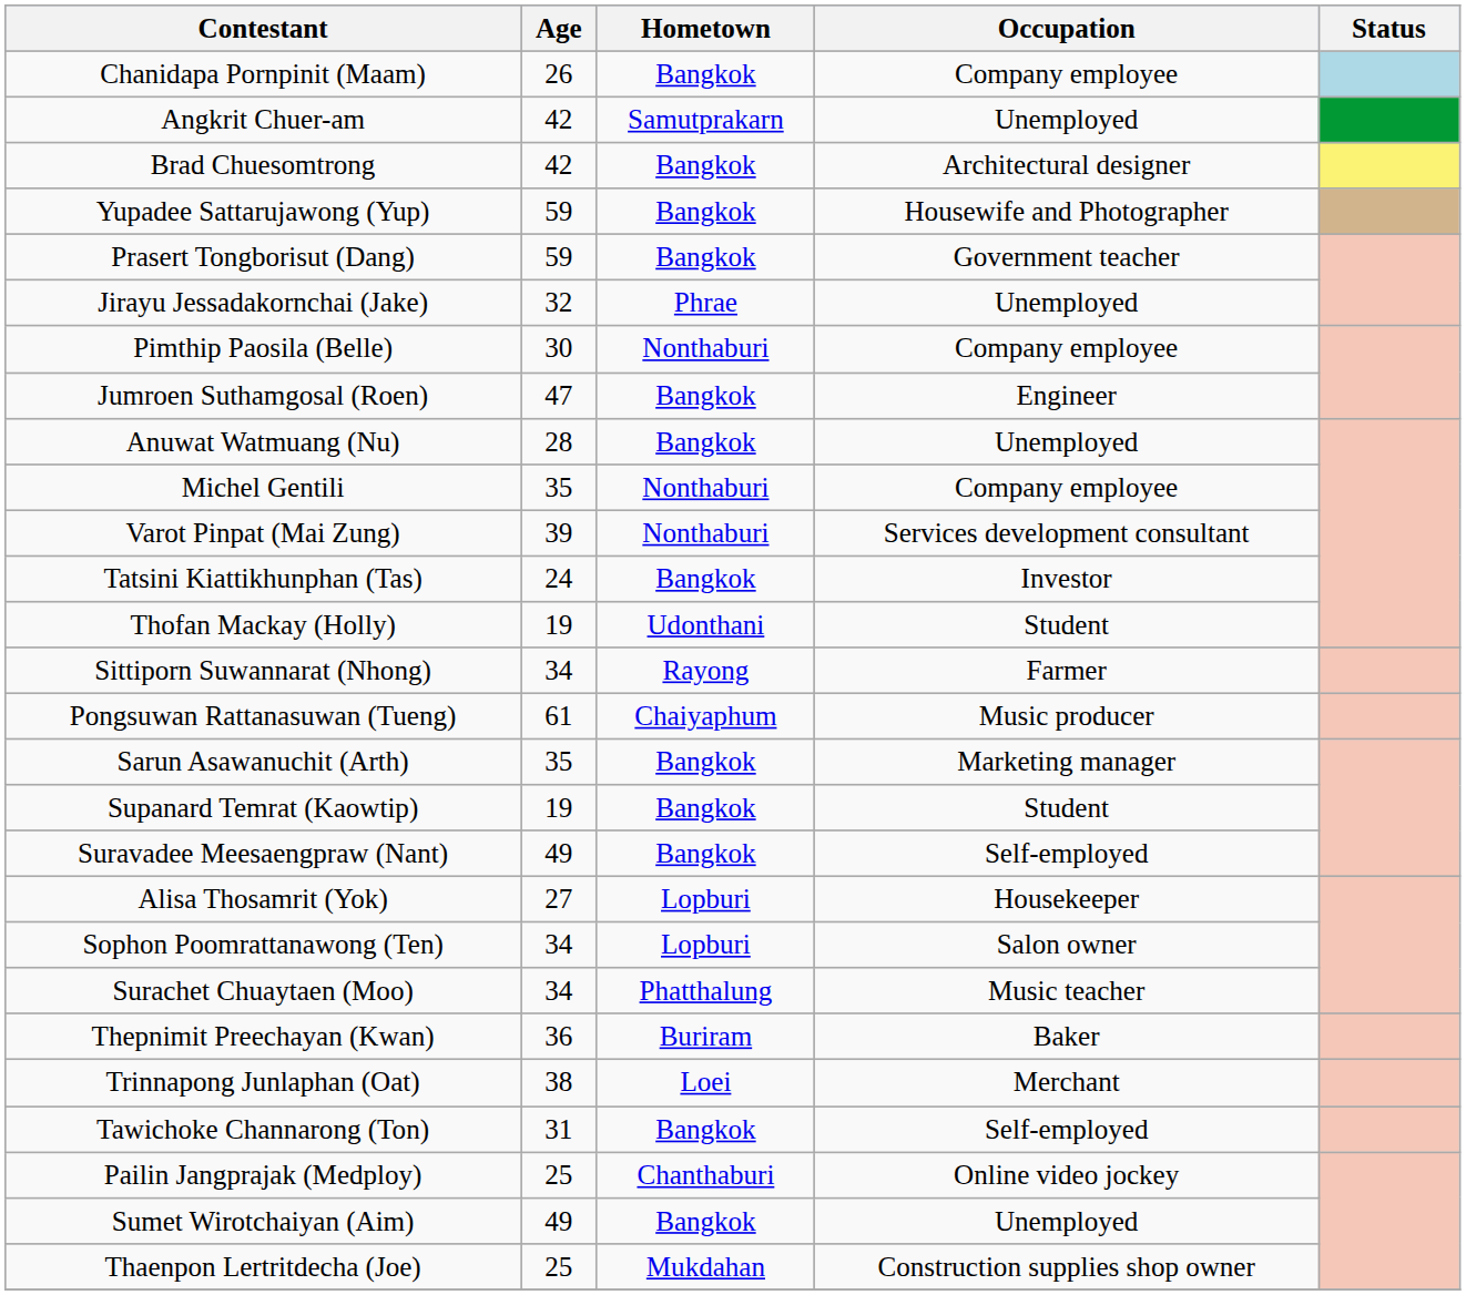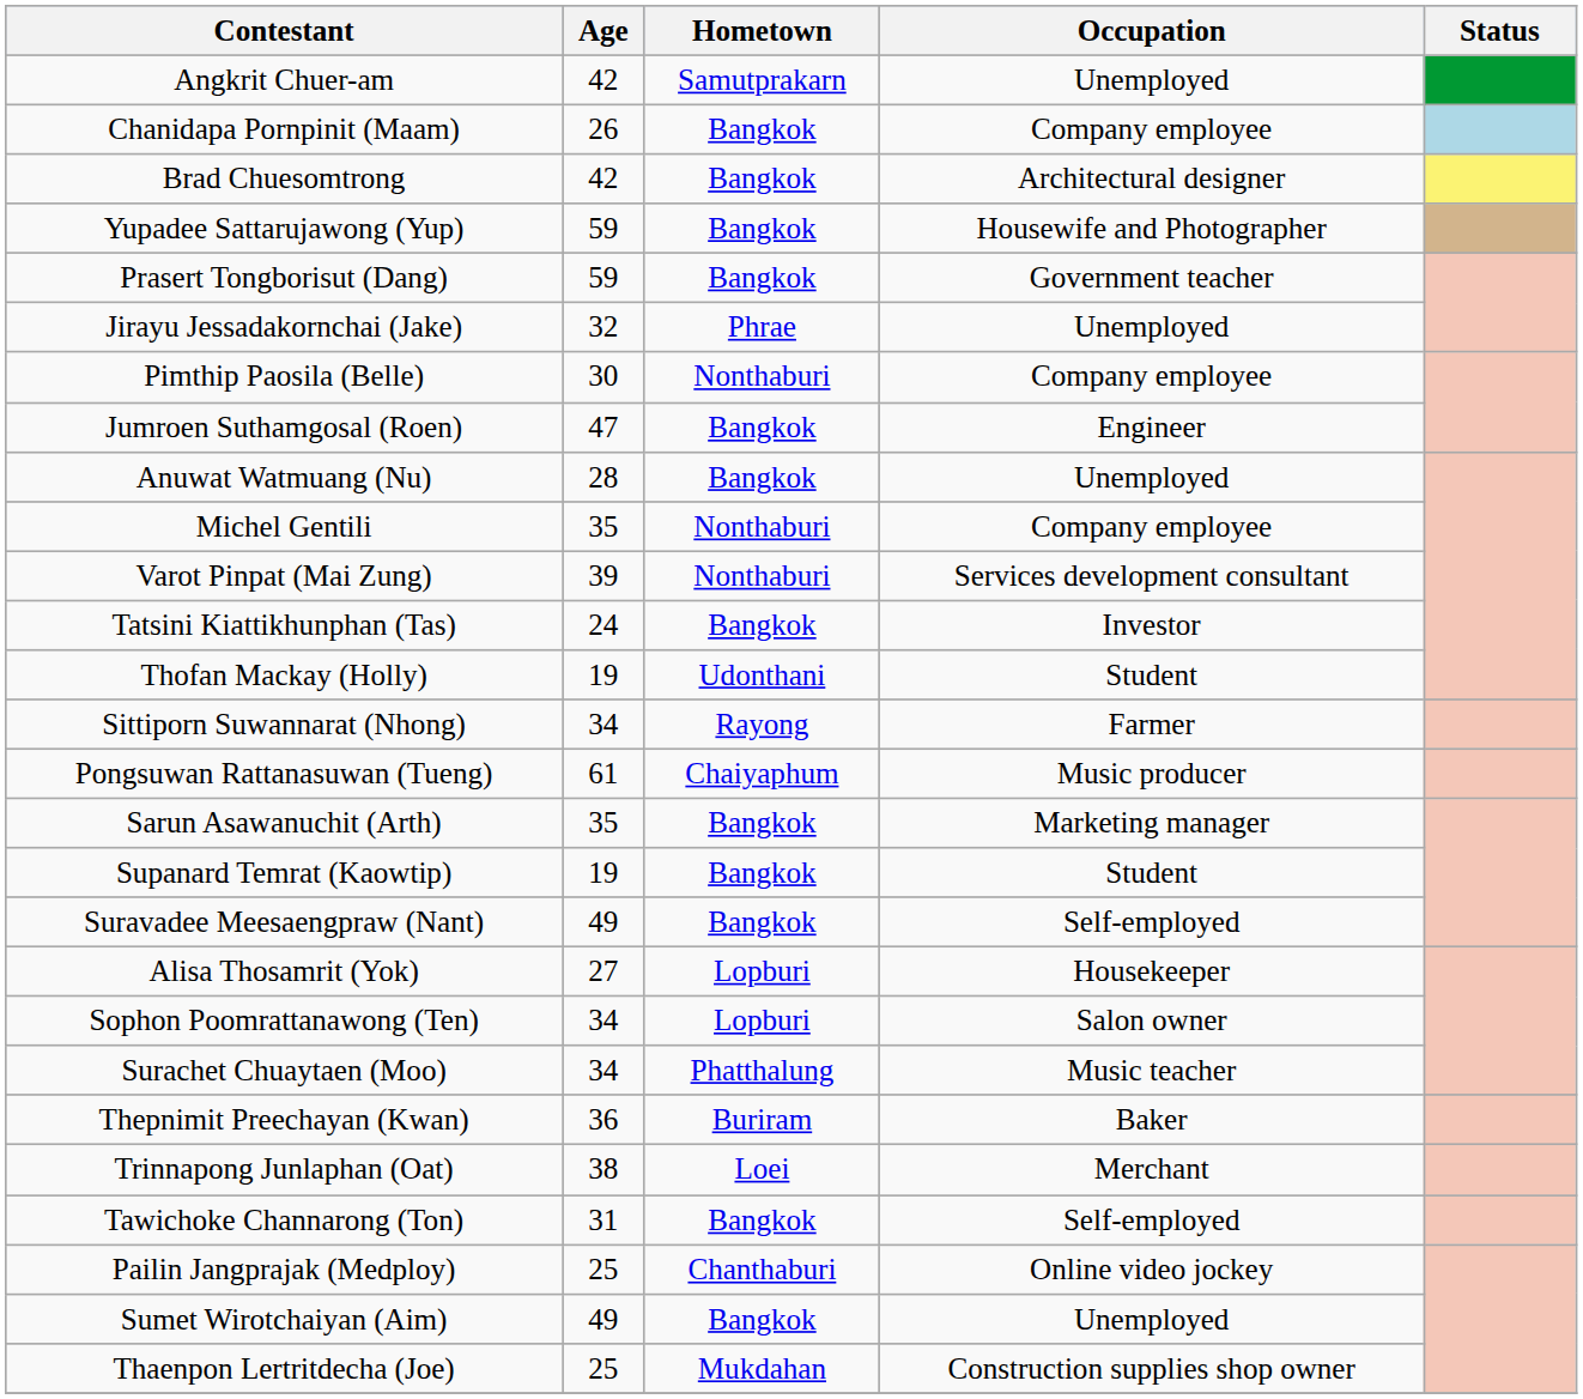rows swapped: Angkrit Chuer-am <-> Chanidapa Pornpinit (Maam)
